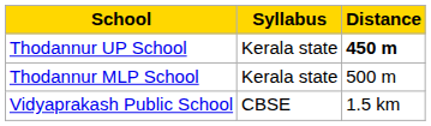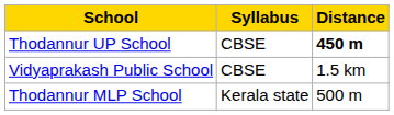Thodannur UP School | Syllabus: Kerala state -> CBSE
rows swapped: Thodannur MLP School <-> Vidyaprakash Public School
